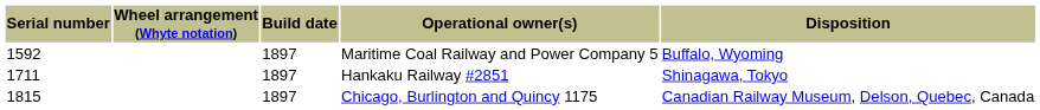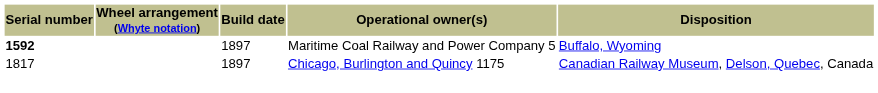Maritime Coal Railway and Power Company 5 | Serial number: normal -> bold
- row: 1711 | 1897 | Hankaku Railway #2851 | Shinagawa, Tokyo
Chicago, Burlington and Quincy 1175 | Serial number: 1815 -> 1817
